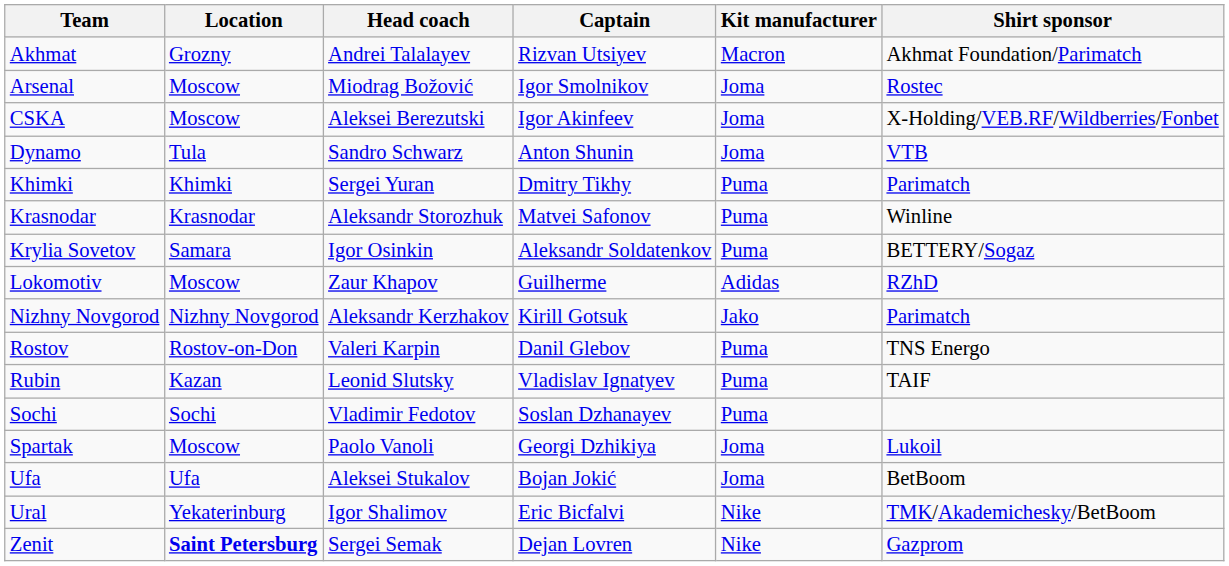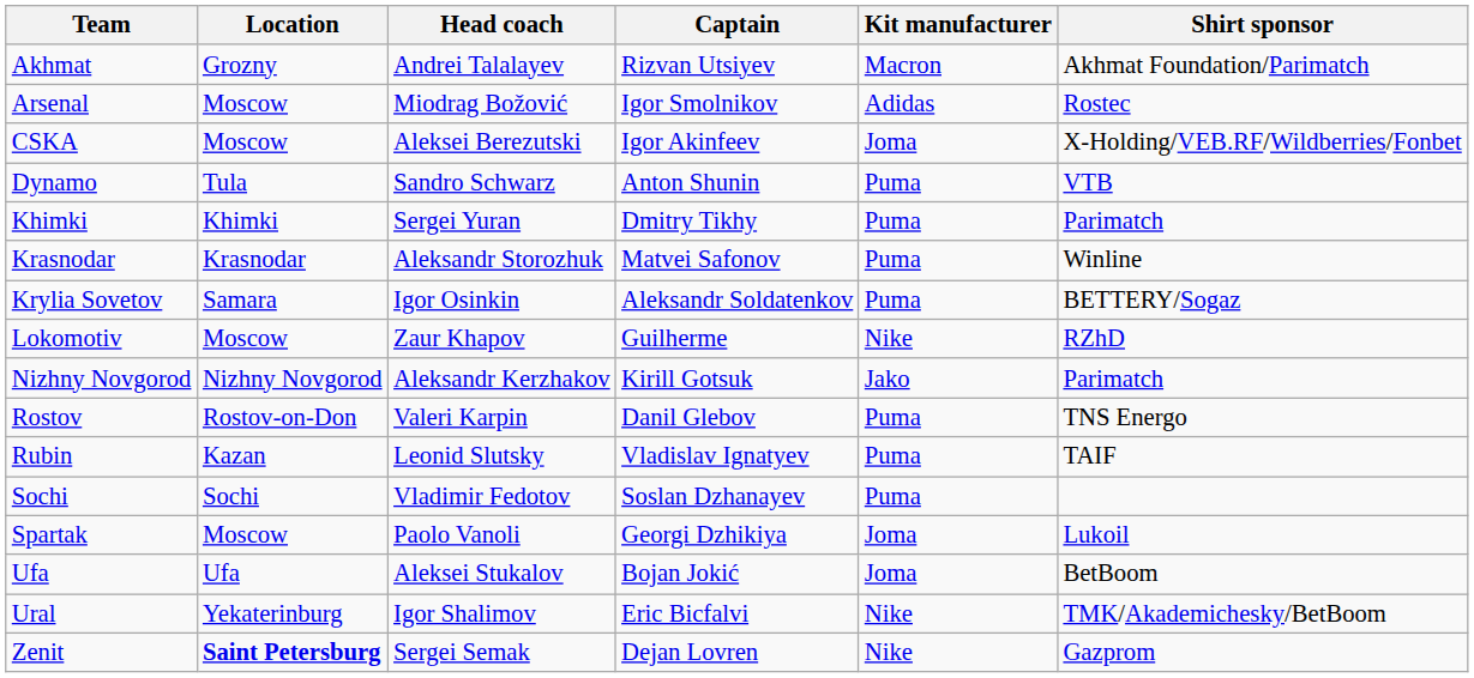Arsenal | Kit manufacturer: Joma -> Adidas
Dynamo | Kit manufacturer: Joma -> Puma
Lokomotiv | Kit manufacturer: Adidas -> Nike
